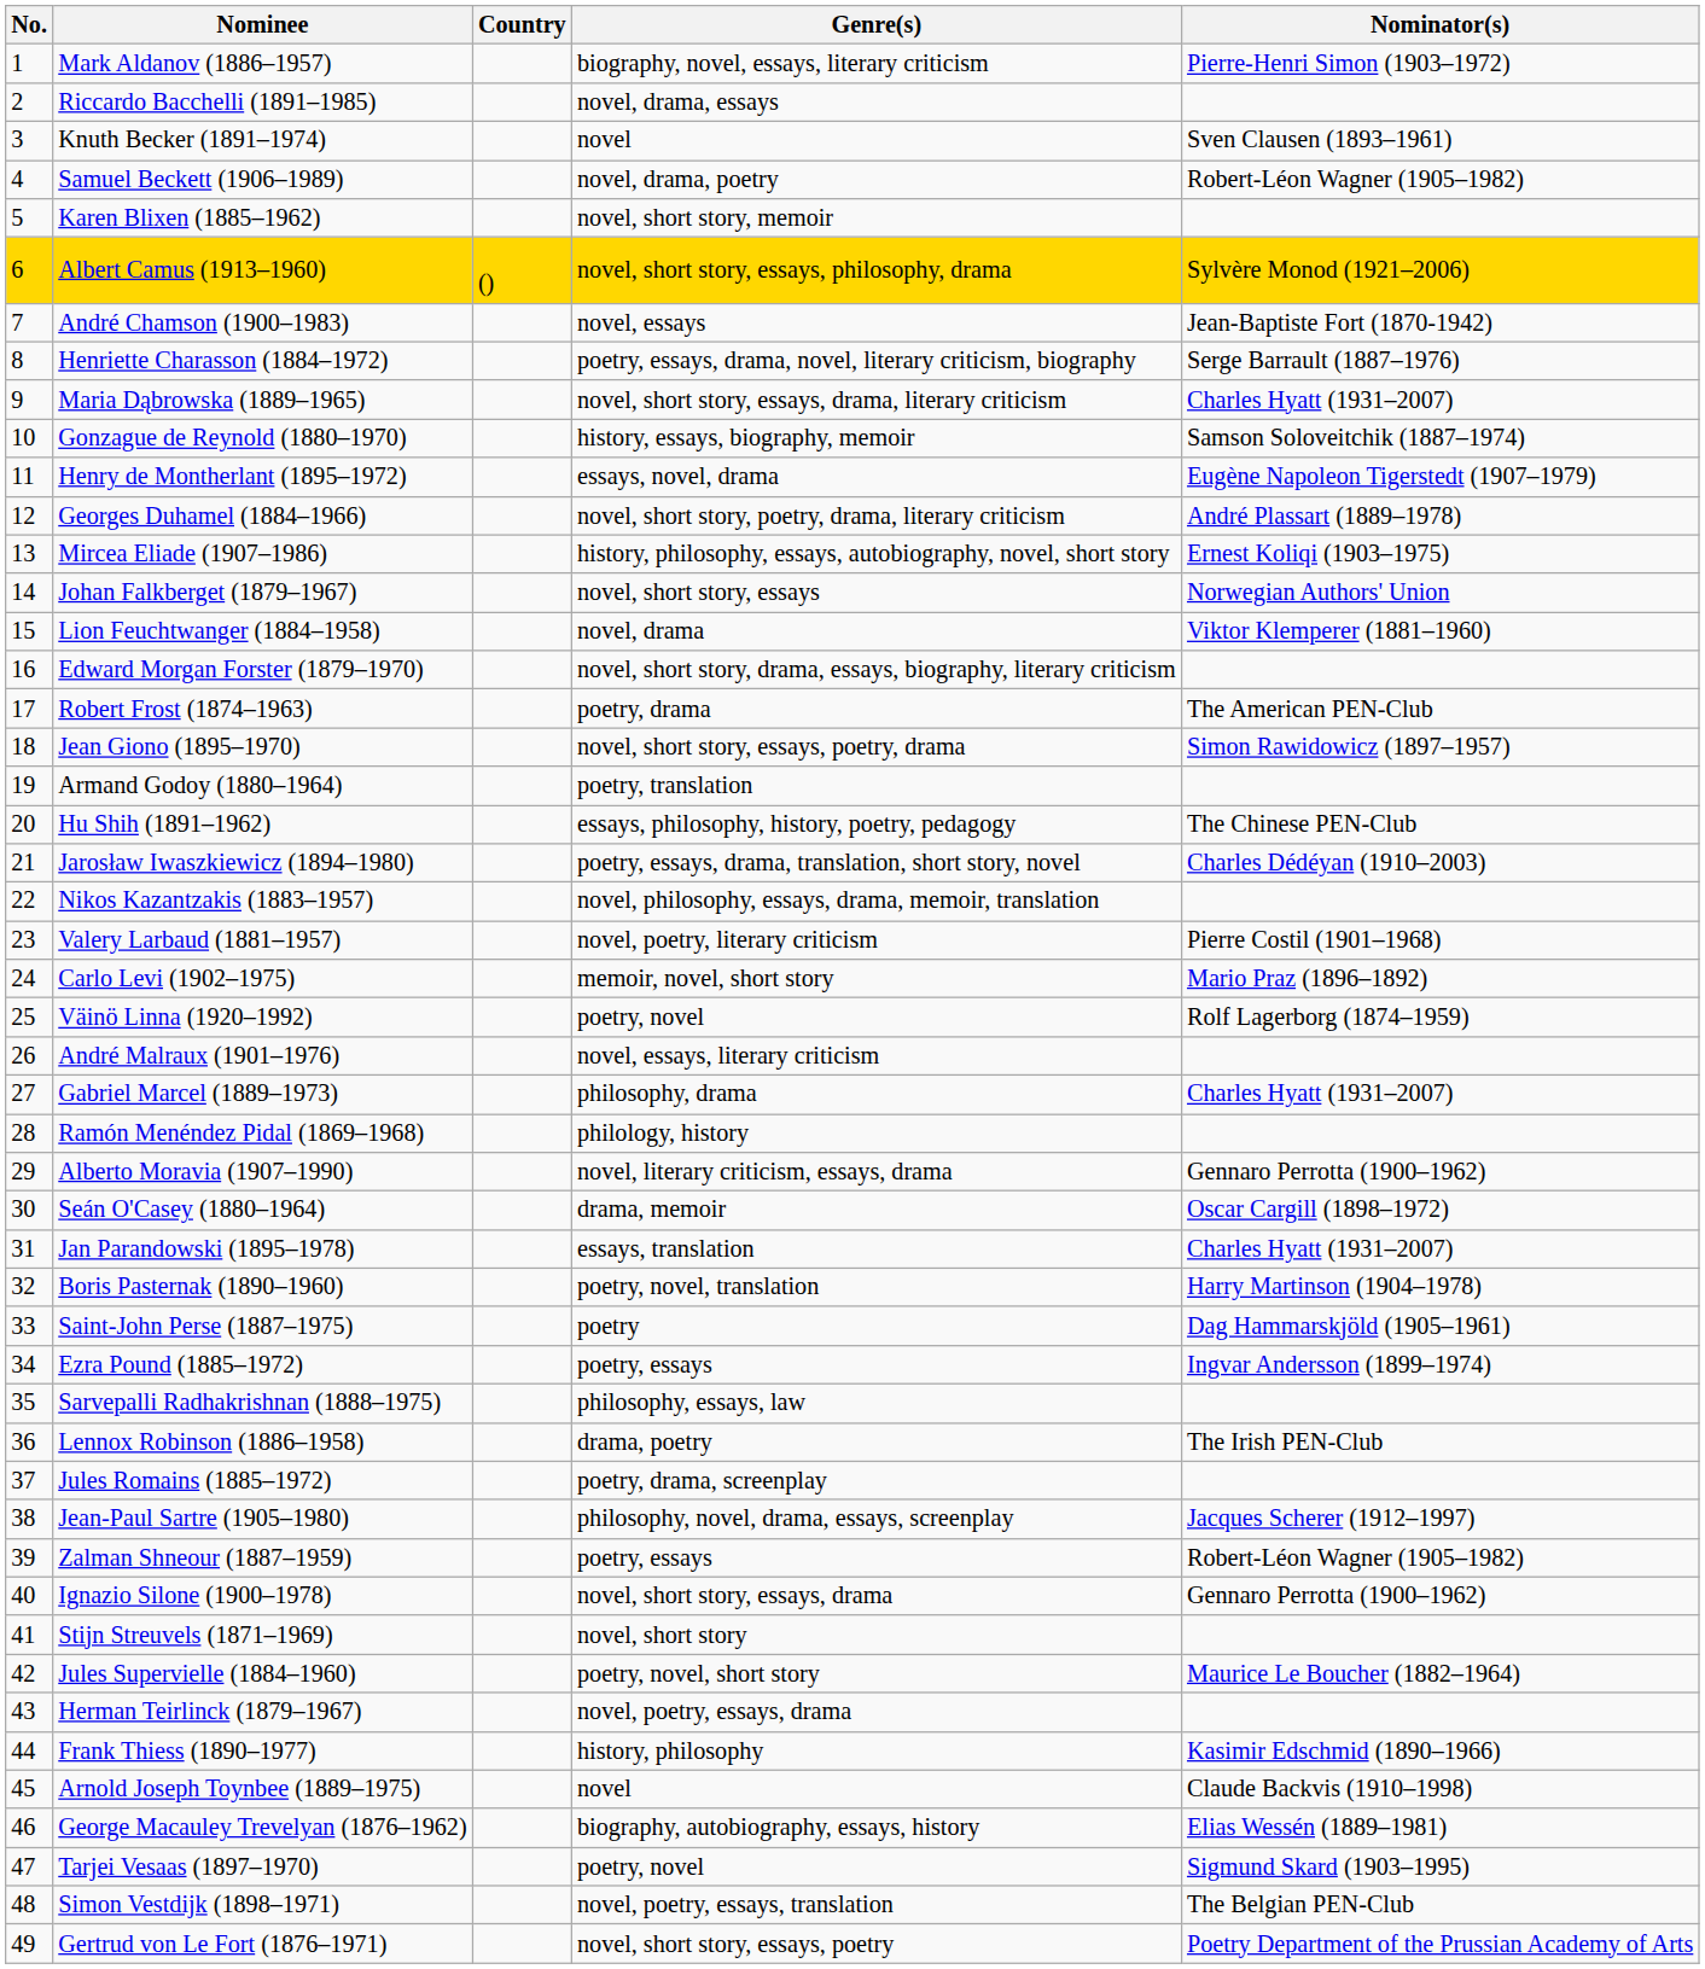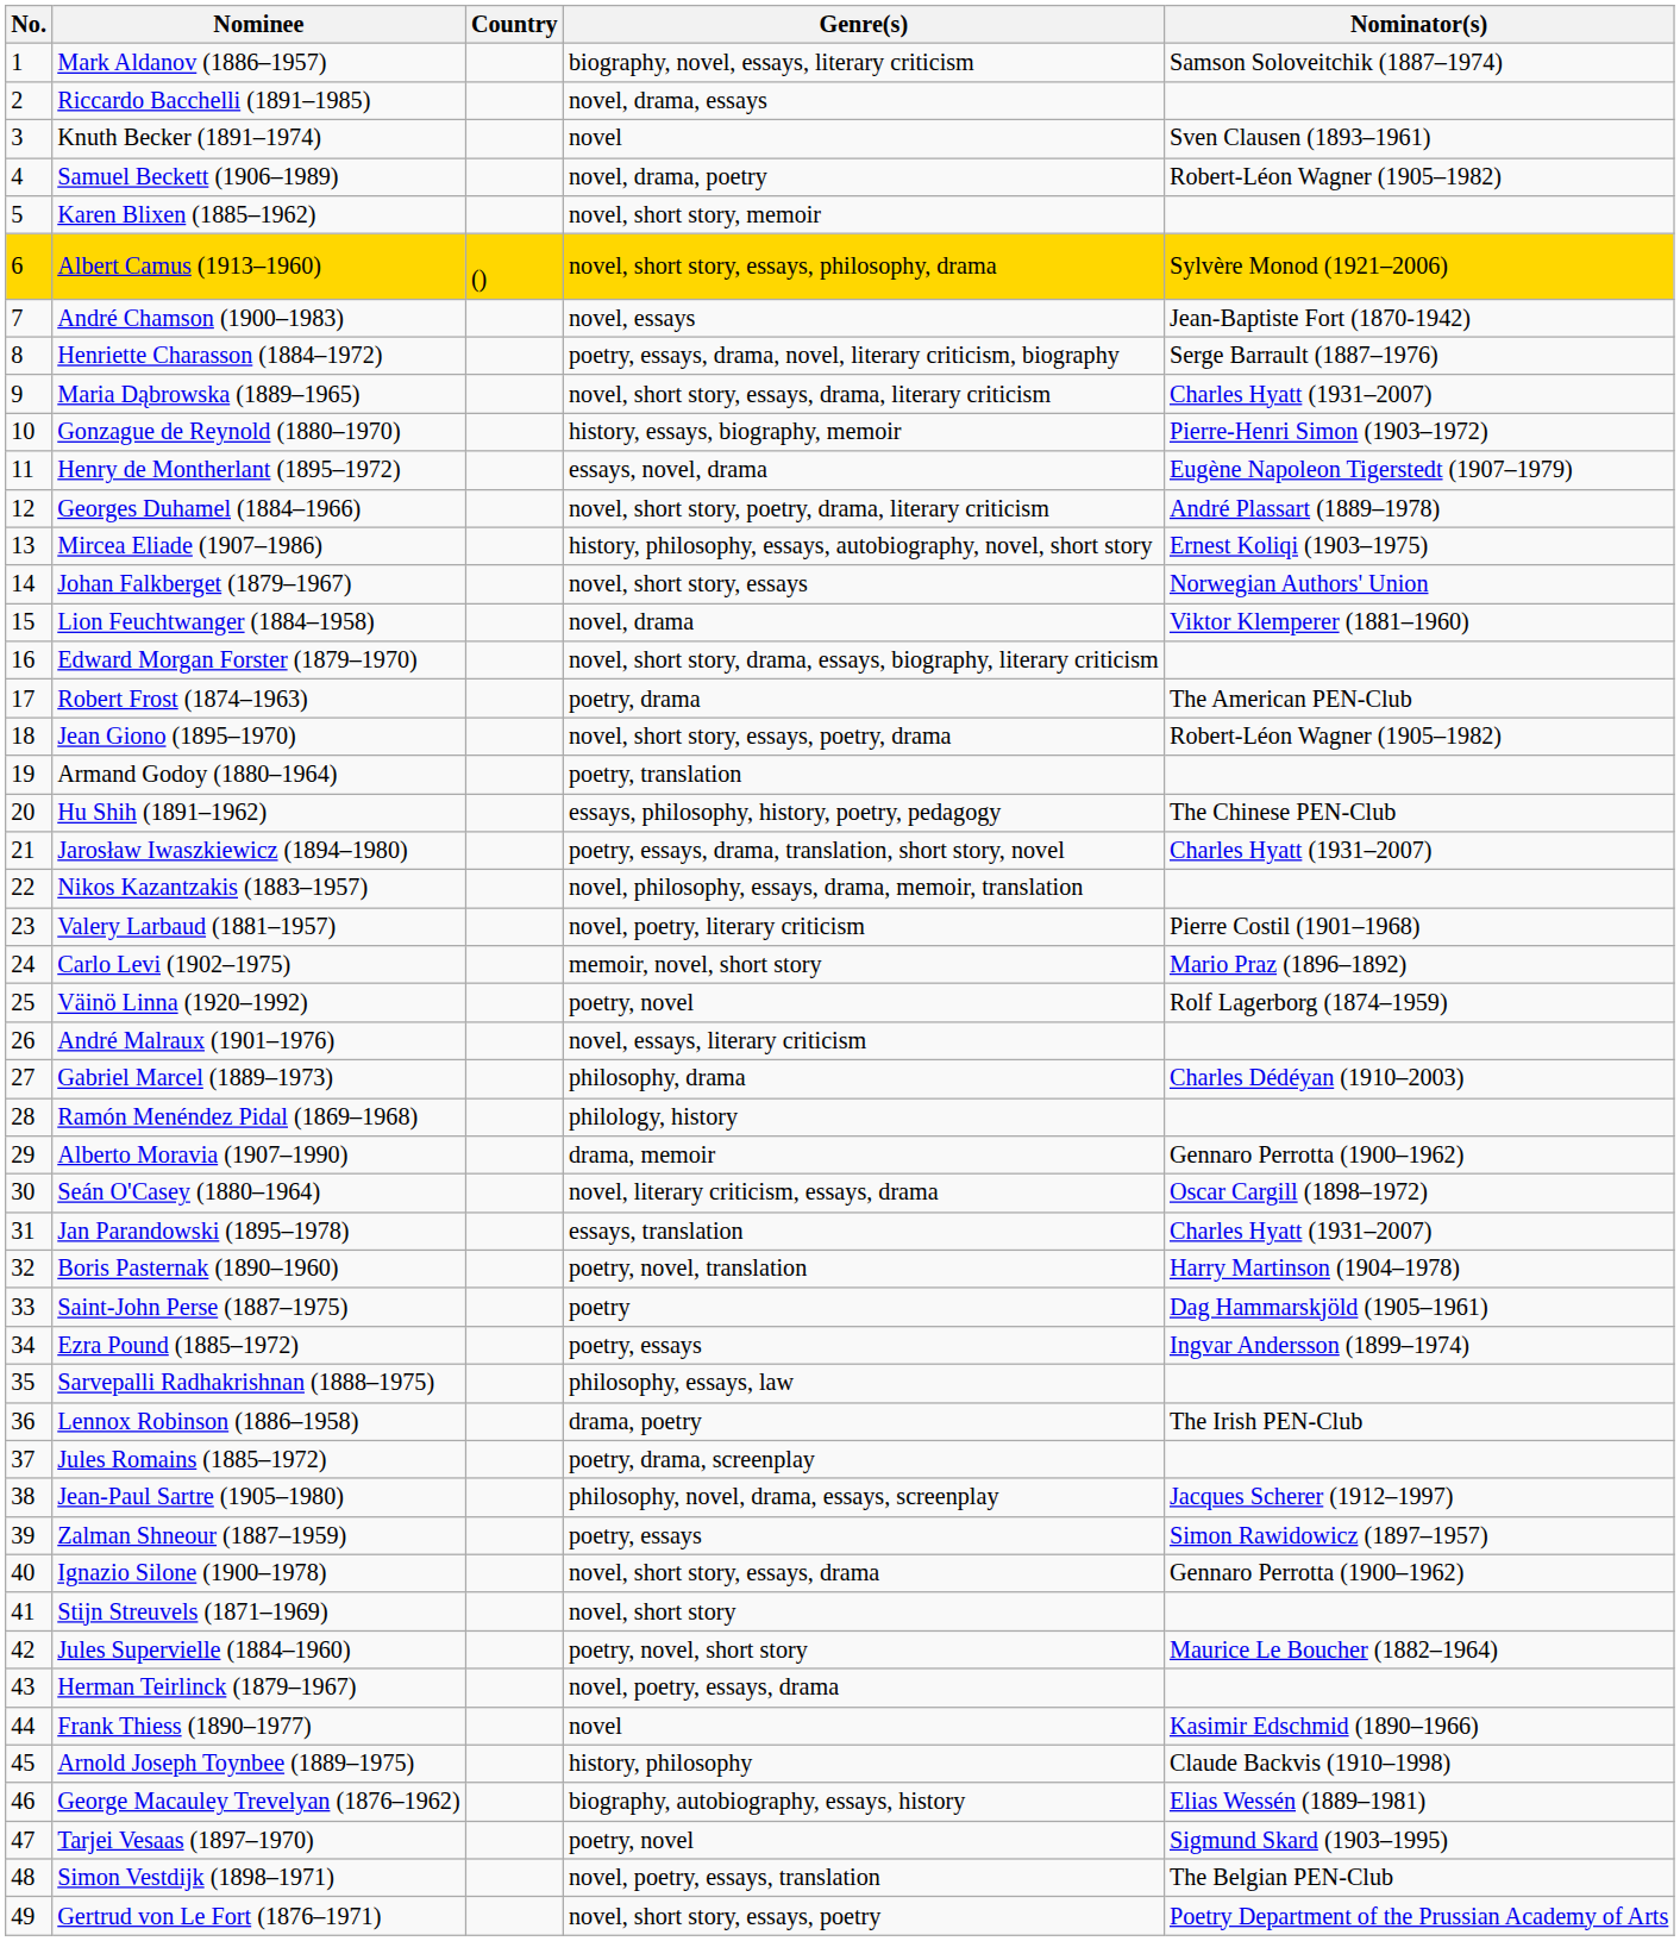Mark Aldanov (1886–1957) | Nominator(s): Pierre-Henri Simon (1903–1972) -> Samson Soloveitchik (1887–1974)
Gonzague de Reynold (1880–1970) | Nominator(s): Samson Soloveitchik (1887–1974) -> Pierre-Henri Simon (1903–1972)
Jean Giono (1895–1970) | Nominator(s): Simon Rawidowicz (1897–1957) -> Robert-Léon Wagner (1905–1982)
Jarosław Iwaszkiewicz (1894–1980) | Nominator(s): Charles Dédéyan (1910–2003) -> Charles Hyatt (1931–2007)
Gabriel Marcel (1889–1973) | Nominator(s): Charles Hyatt (1931–2007) -> Charles Dédéyan (1910–2003)
Alberto Moravia (1907–1990) | Genre(s): novel, literary criticism, essays, drama -> drama, memoir
Seán O'Casey (1880–1964) | Genre(s): drama, memoir -> novel, literary criticism, essays, drama
Zalman Shneour (1887–1959) | Nominator(s): Robert-Léon Wagner (1905–1982) -> Simon Rawidowicz (1897–1957)
Frank Thiess (1890–1977) | Genre(s): history, philosophy -> novel
Arnold Joseph Toynbee (1889–1975) | Genre(s): novel -> history, philosophy
